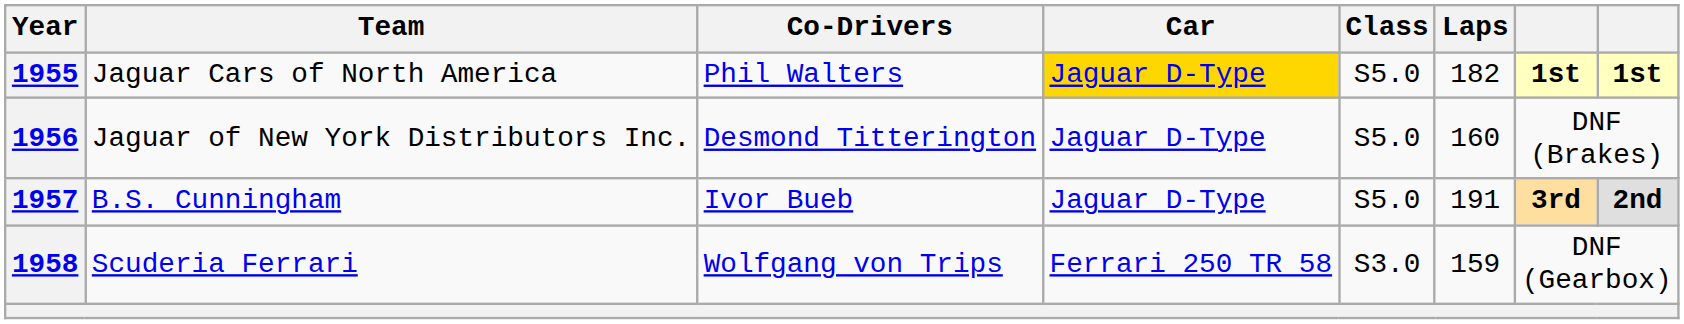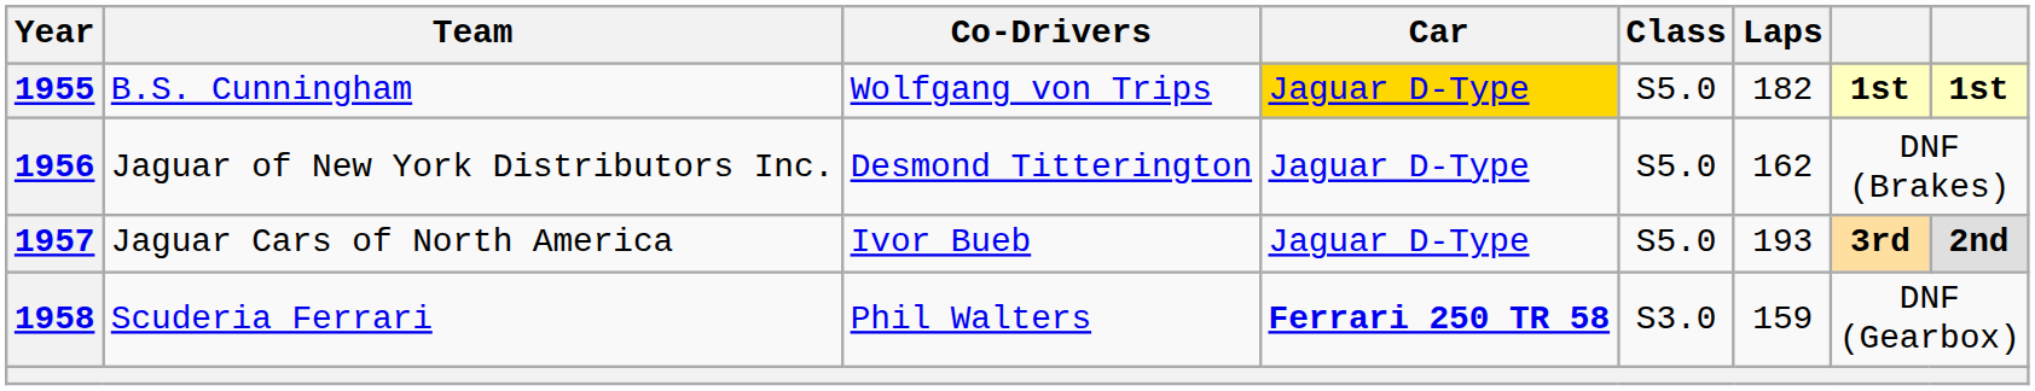1955 | Team: Jaguar Cars of North America -> B.S. Cunningham
1955 | Co-Drivers: Phil Walters -> Wolfgang von Trips
1956 | Laps: 160 -> 162
1957 | Team: B.S. Cunningham -> Jaguar Cars of North America
1957 | Laps: 191 -> 193
1958 | Co-Drivers: Wolfgang von Trips -> Phil Walters
1958 | Car: normal -> bold
